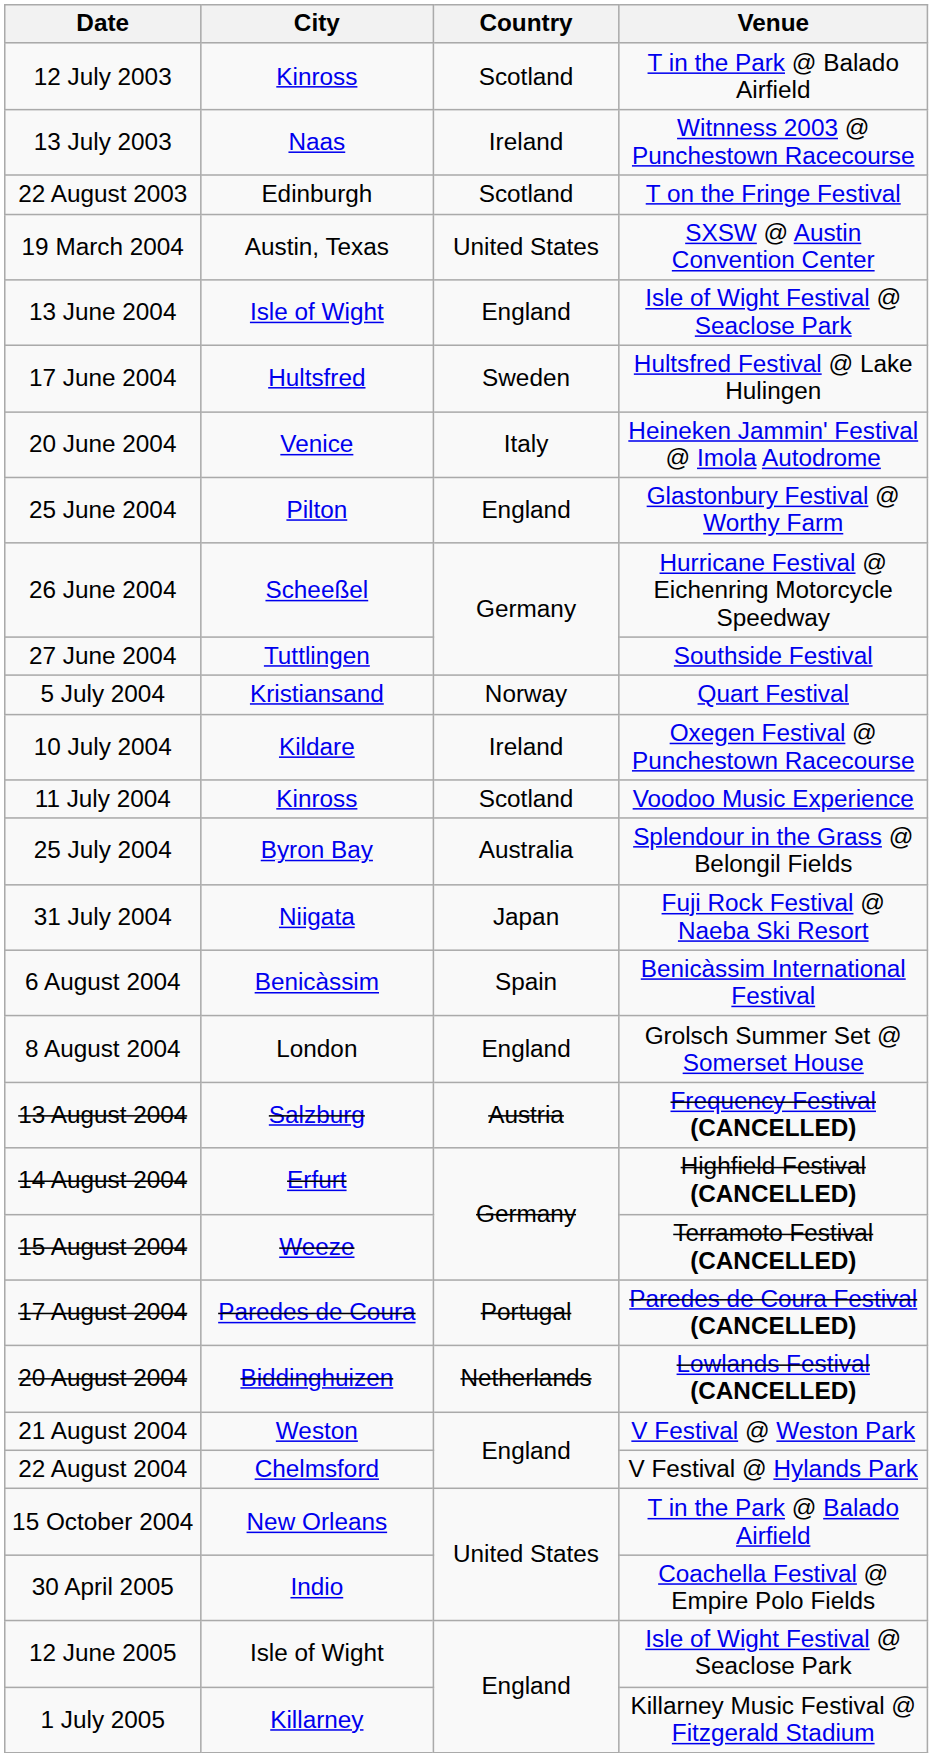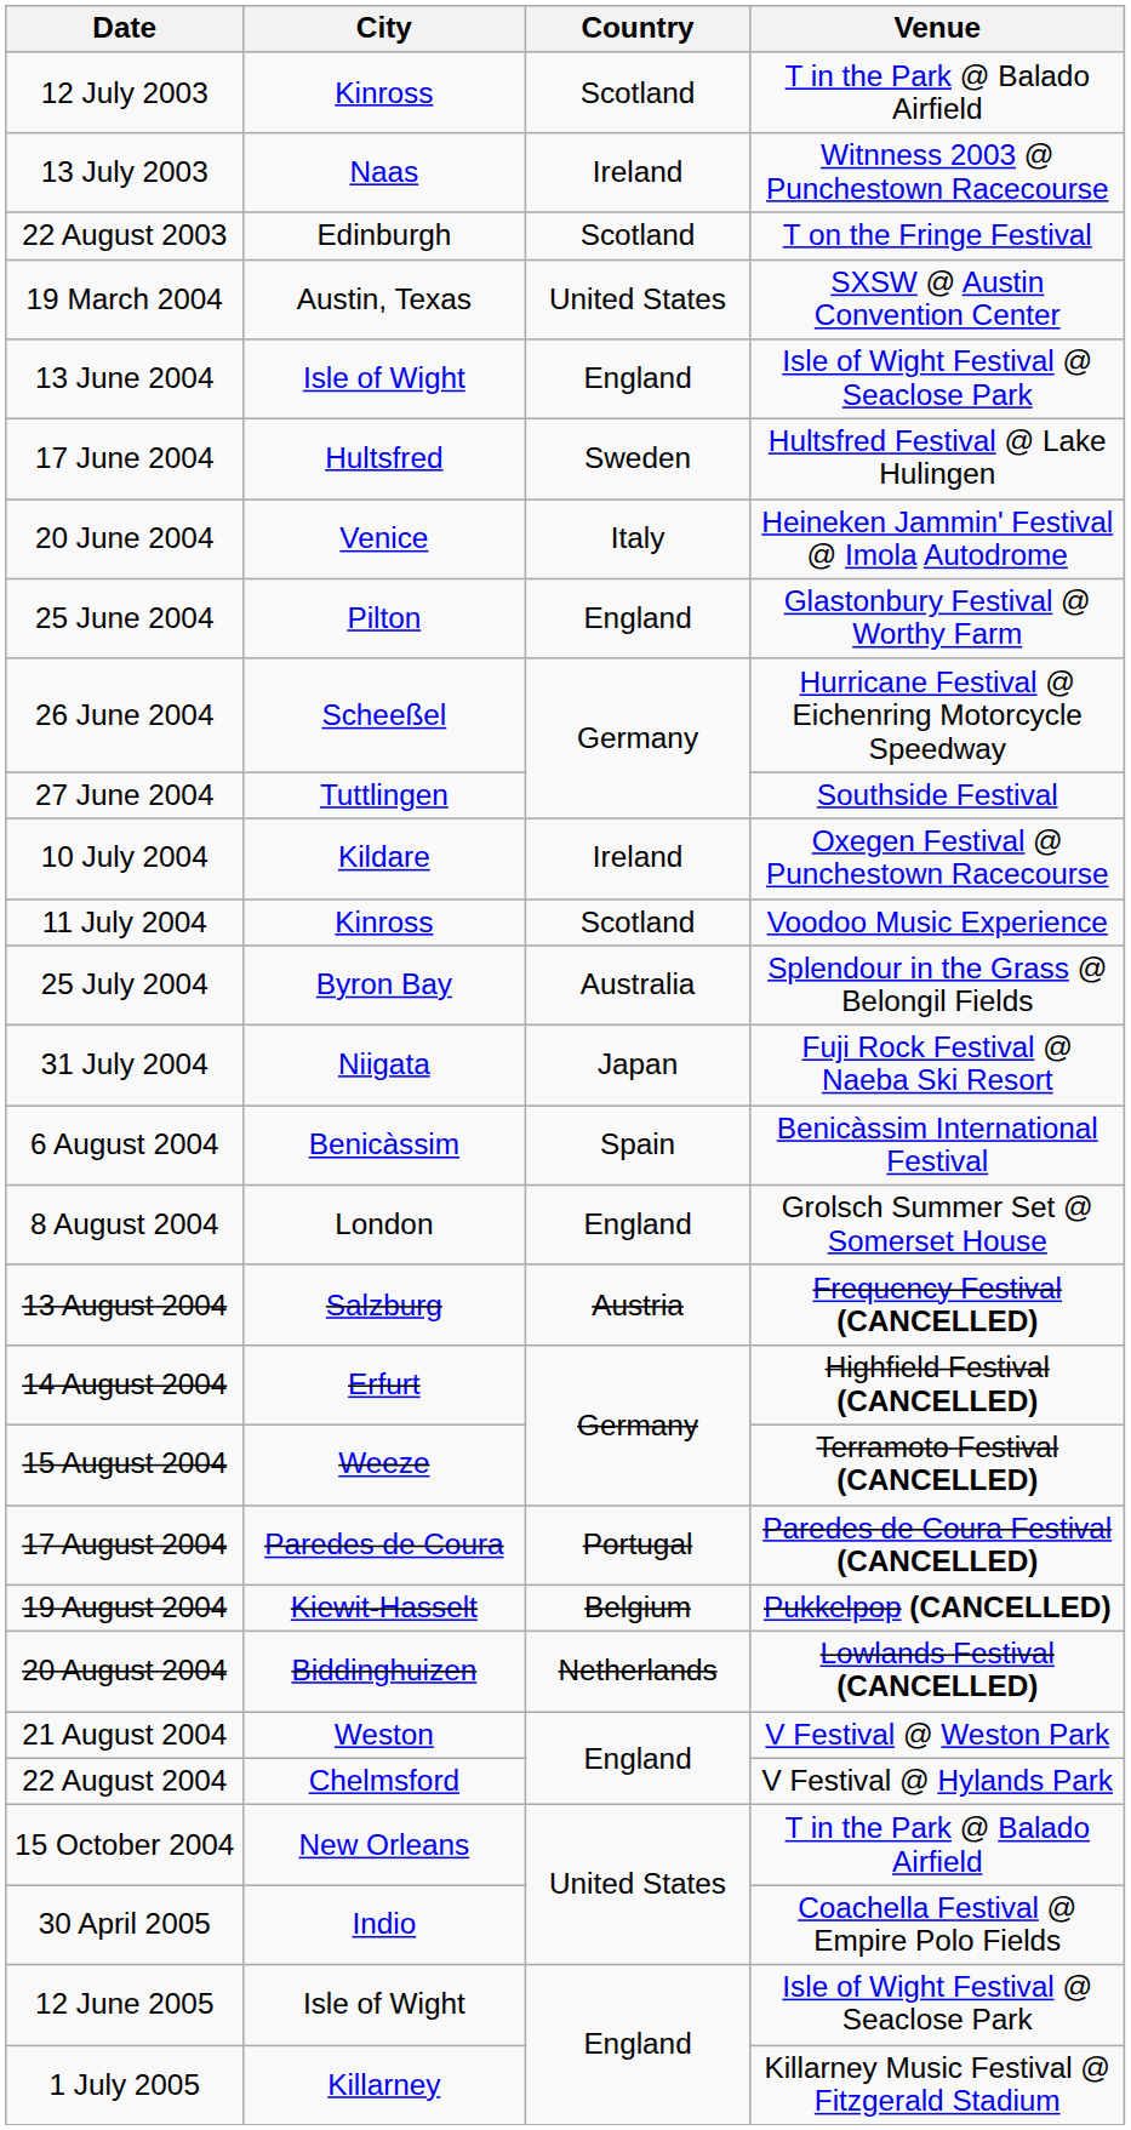- row: 5 July 2004 | Kristiansand | Norway | Quart Festival
+ row: 19 August 2004 | Kiewit-Hasselt | Belgium | Pukkelpop (CANCELLED)
